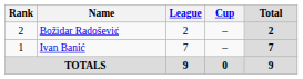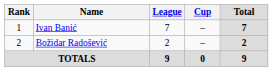rows swapped: Ivan Banić <-> Božidar Radošević
